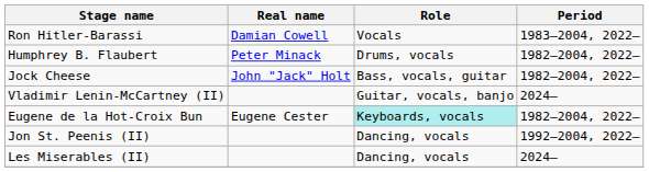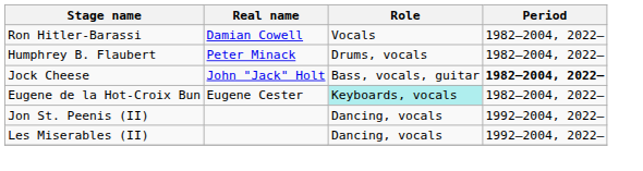Ron Hitler-Barassi | Period: 1983–2004, 2022– -> 1982–2004, 2022–
Jock Cheese | Period: normal -> bold
- row: Vladimir Lenin-McCartney (II) | Guitar, vocals, banjo | 2024–
Les Miserables (II) | Period: 2024– -> 1992–2004, 2022–
